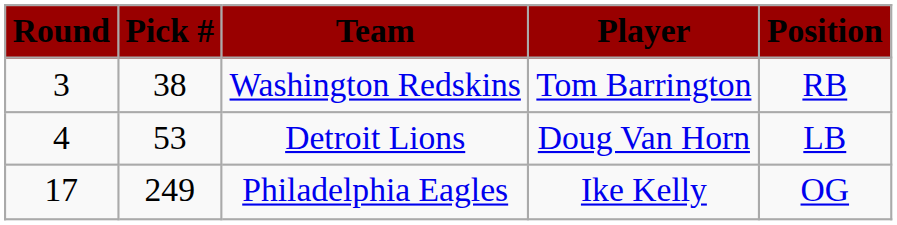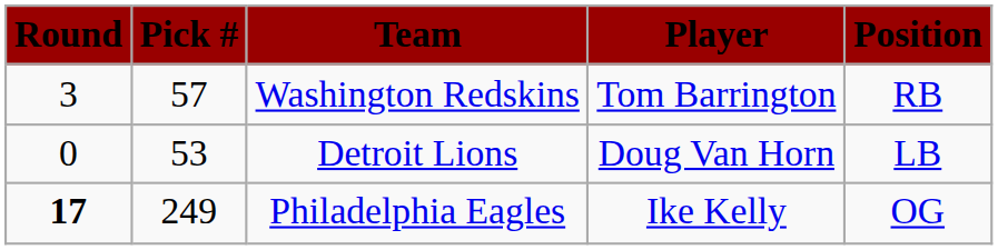Washington Redskins | Pick #: 38 -> 57
Detroit Lions | Round: 4 -> 0
Philadelphia Eagles | Round: normal -> bold
